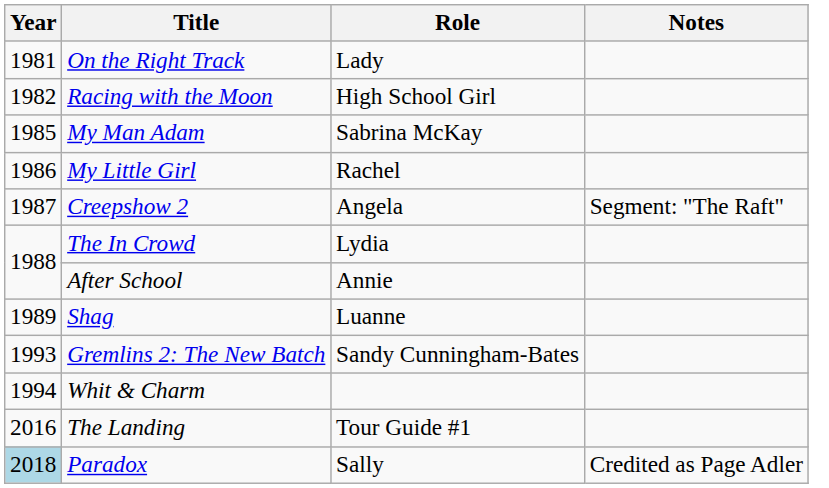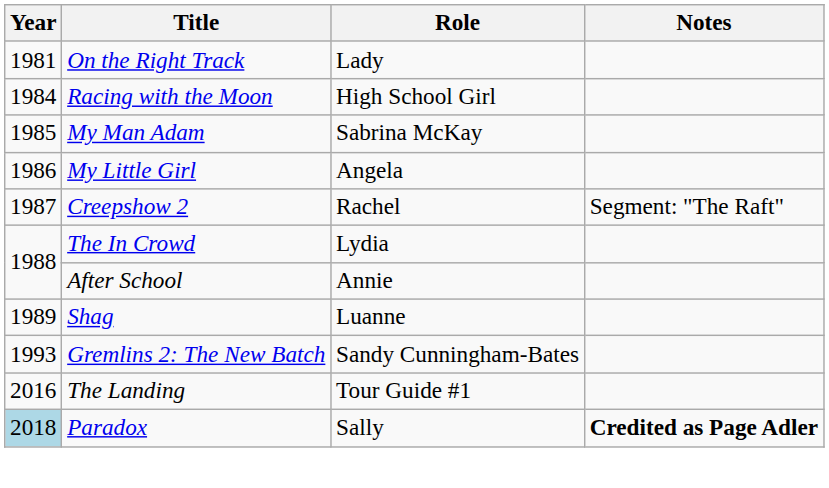Racing with the Moon | Year: 1982 -> 1984
My Little Girl | Role: Rachel -> Angela
Creepshow 2 | Role: Angela -> Rachel
- row: 1994 | Whit & Charm
Paradox | Notes: normal -> bold
